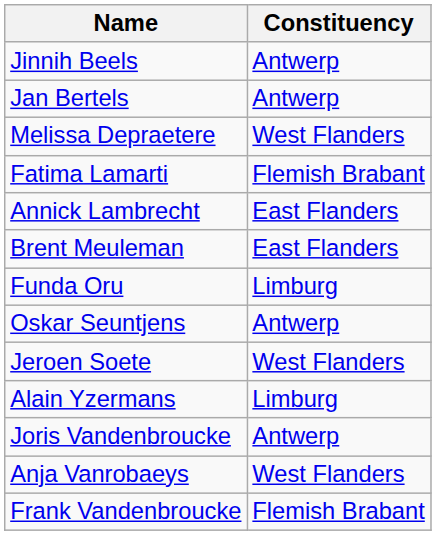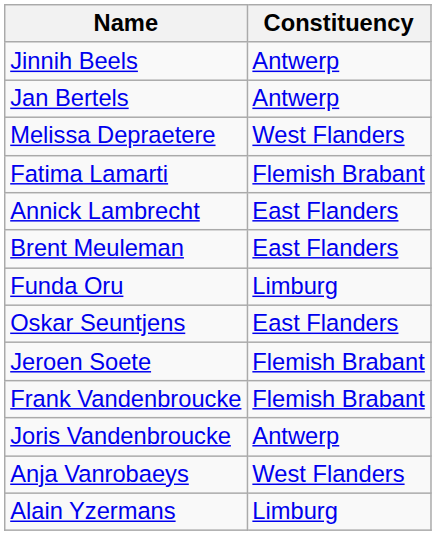Oskar Seuntjens | Constituency: Antwerp -> East Flanders
Jeroen Soete | Constituency: West Flanders -> Flemish Brabant
rows swapped: Frank Vandenbroucke <-> Alain Yzermans
